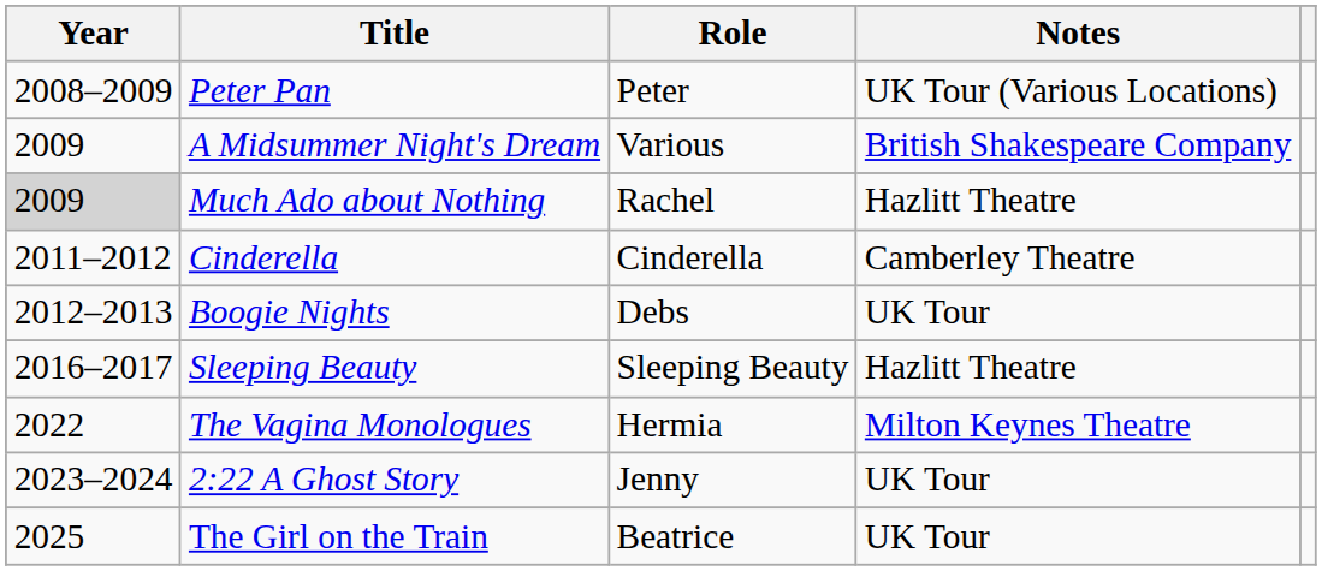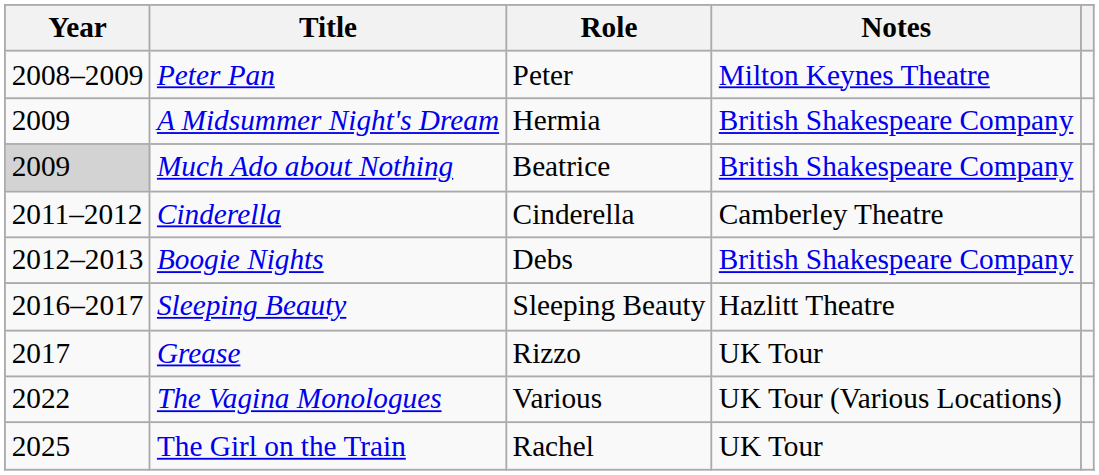Peter Pan | Notes: UK Tour (Various Locations) -> Milton Keynes Theatre
A Midsummer Night's Dream | Role: Various -> Hermia
Much Ado about Nothing | Role: Rachel -> Beatrice
Much Ado about Nothing | Notes: Hazlitt Theatre -> British Shakespeare Company
Boogie Nights | Notes: UK Tour -> British Shakespeare Company
+ row: 2017 | Grease | Rizzo | UK Tour
The Vagina Monologues | Role: Hermia -> Various
The Vagina Monologues | Notes: Milton Keynes Theatre -> UK Tour (Various Locations)
- row: 2023–2024 | 2:22 A Ghost Story | Jenny | UK Tour
The Girl on the Train | Role: Beatrice -> Rachel
